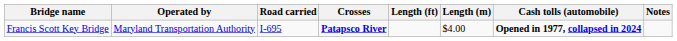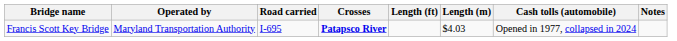Francis Scott Key Bridge | Length (m): $4.00 -> $4.03
Francis Scott Key Bridge | Cash tolls (automobile): bold -> normal
